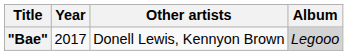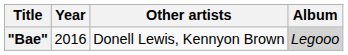"Bae" | Year: 2017 -> 2016
